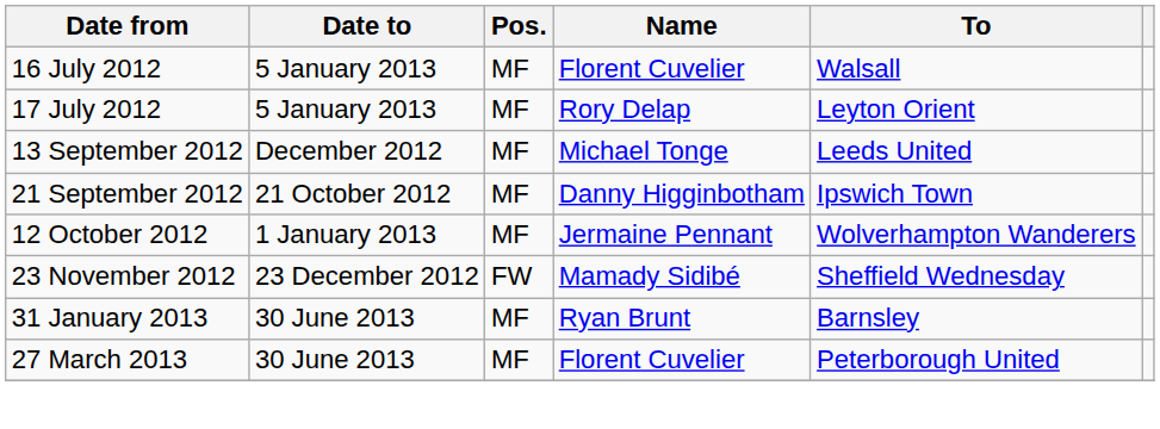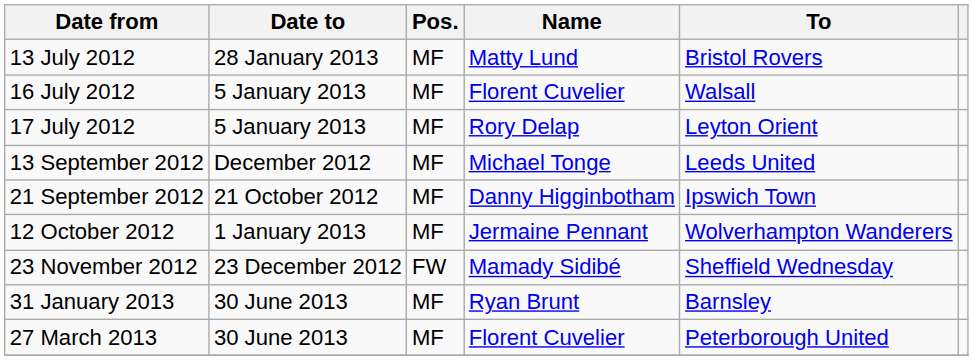+ row: 13 July 2012 | 28 January 2013 | MF | Matty Lund | Bristol Rovers
